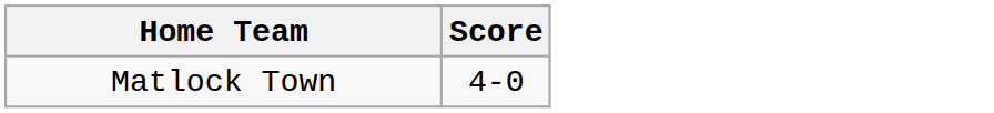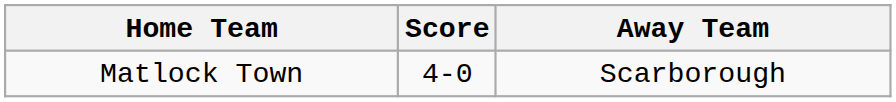+ column: Away Team | Scarborough
